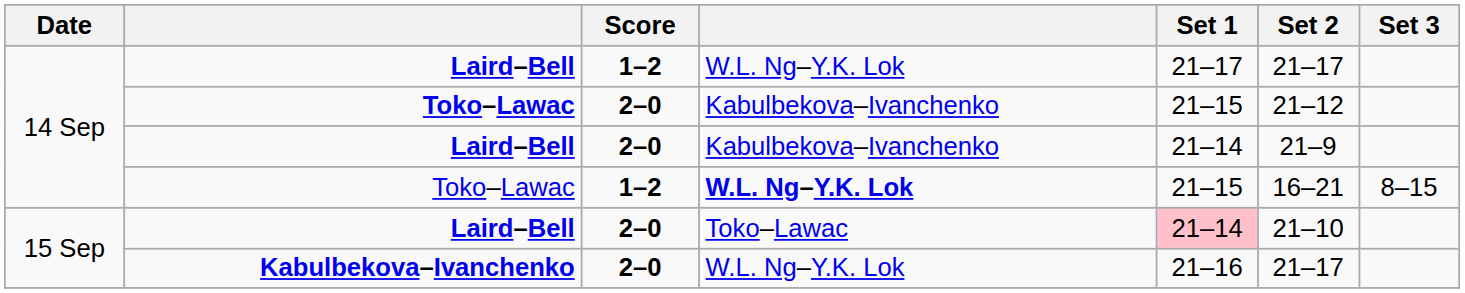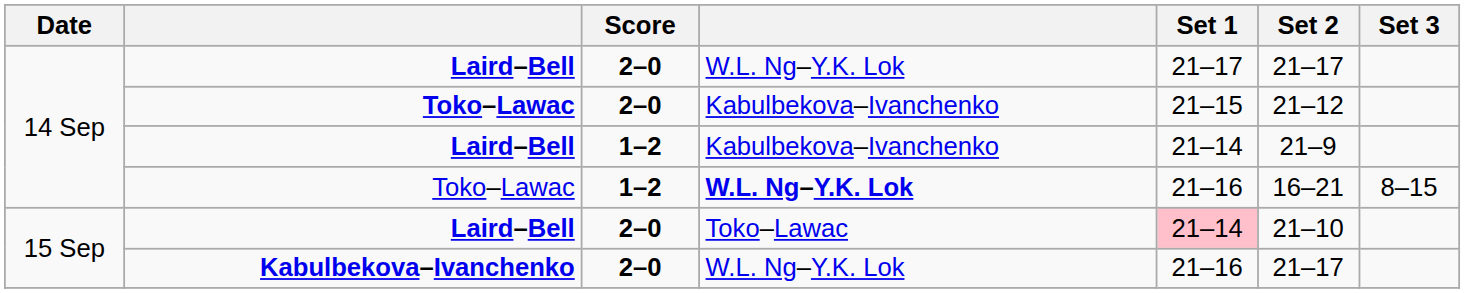Laird–Bell / W.L. Ng–Y.K. Lok | Score: 1–2 -> 2–0
Laird–Bell / Kabulbekova–Ivanchenko | Score: 2–0 -> 1–2
Toko–Lawac / W.L. Ng–Y.K. Lok | Set 1: 21–15 -> 21–16
